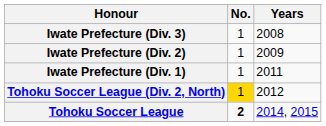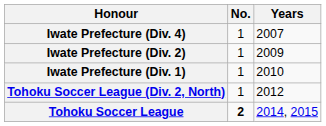+ row: Iwate Prefecture (Div. 4) | 1 | 2007
- row: Iwate Prefecture (Div. 3) | 1 | 2008
Iwate Prefecture (Div. 1) | Years: 2011 -> 2010
Tohoku Soccer League (Div. 2, North) | No.: gold background -> no background
